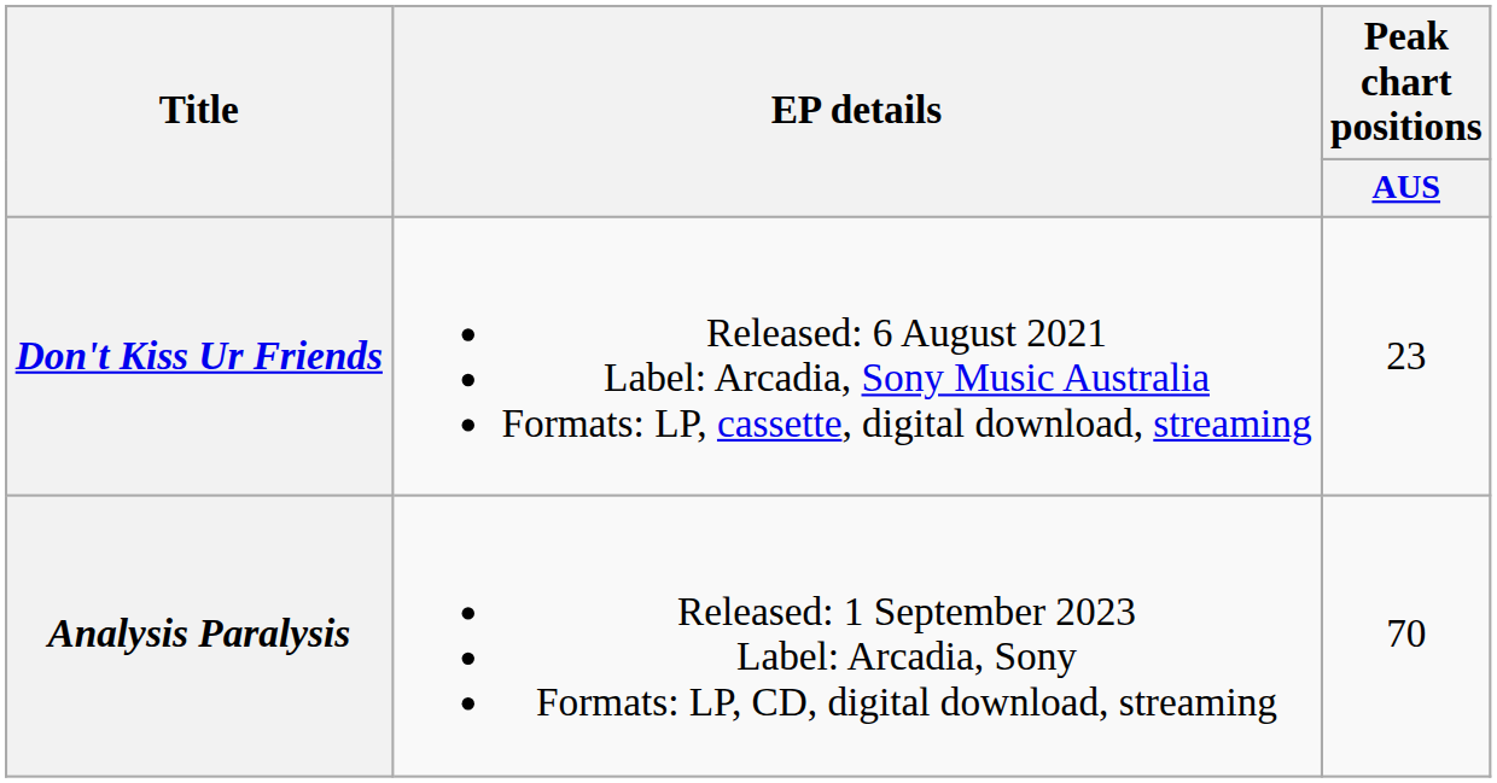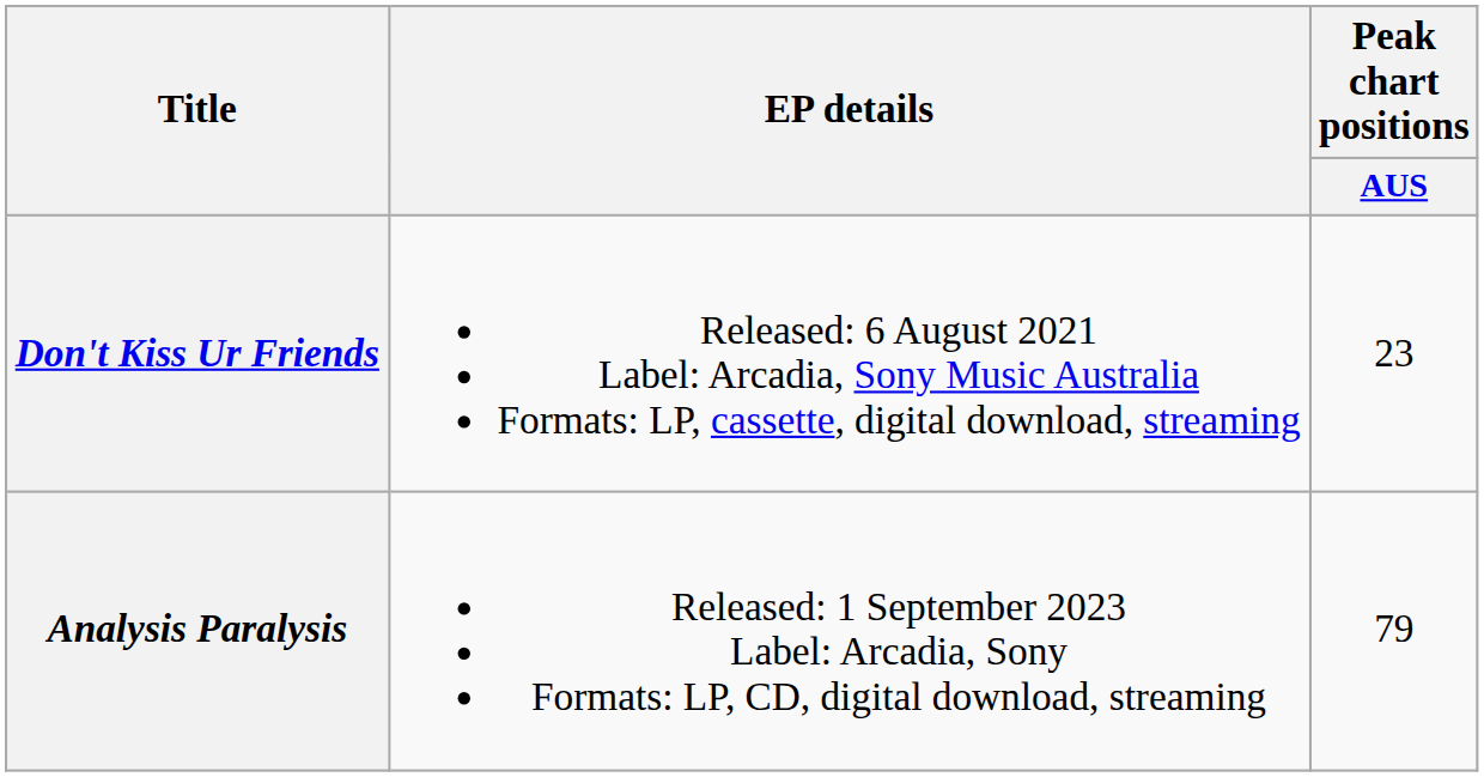Analysis Paralysis | Peak chart positions / AUS: 70 -> 79
